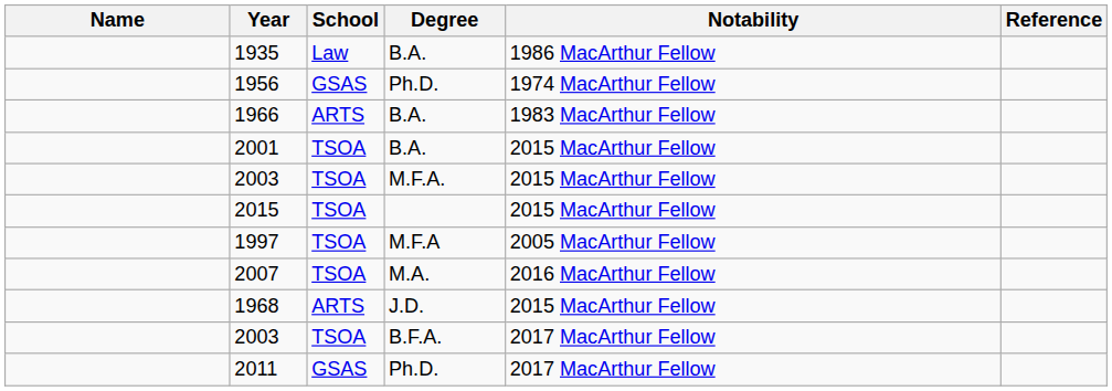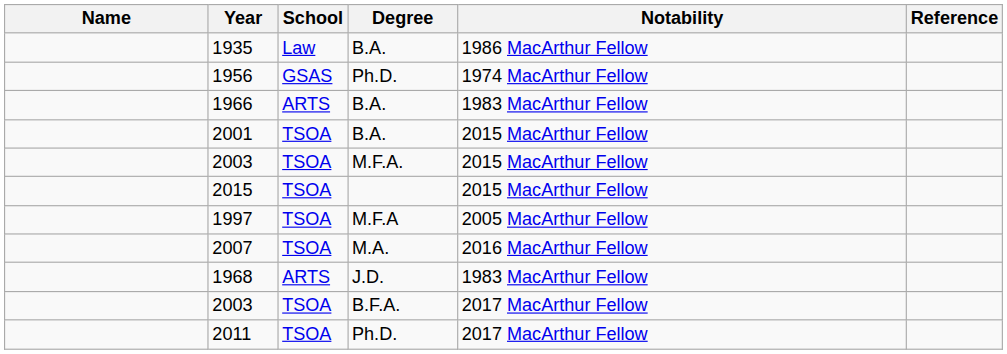1968 | Notability: 2015 MacArthur Fellow -> 1983 MacArthur Fellow
2011 | School: GSAS -> TSOA
